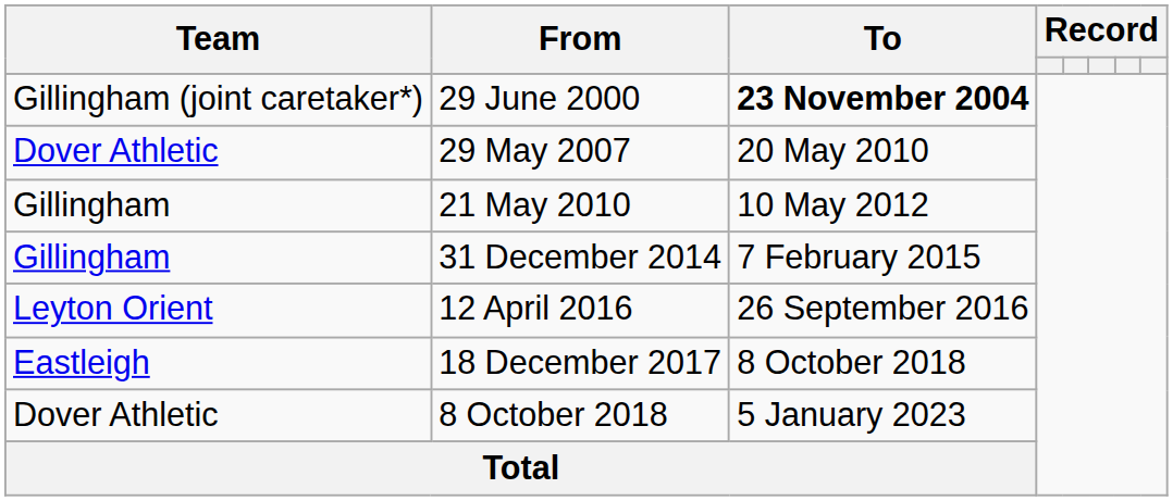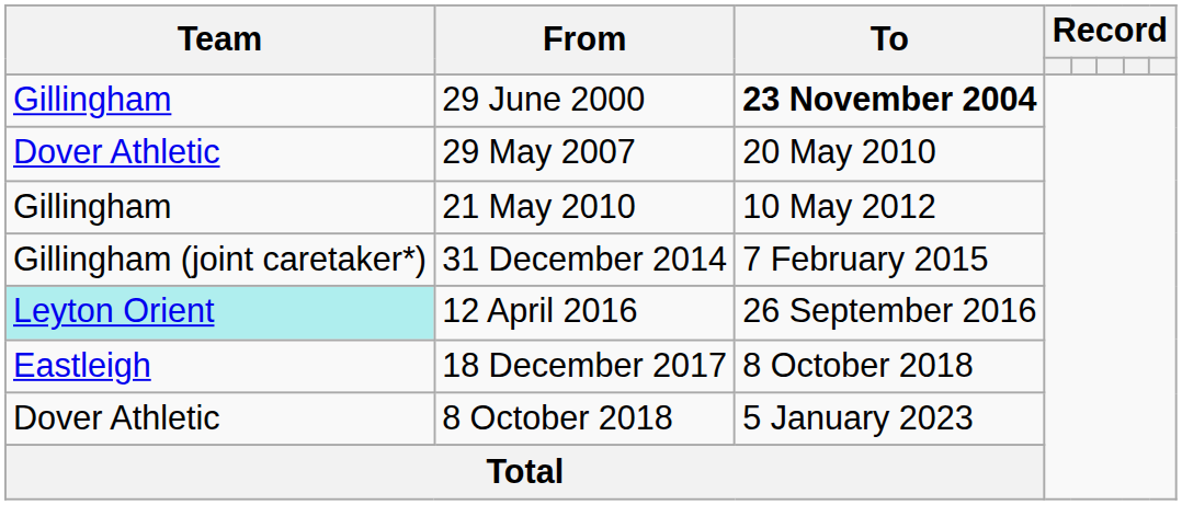29 June 2000 | Team: Gillingham (joint caretaker*) -> Gillingham
31 December 2014 | Team: Gillingham -> Gillingham (joint caretaker*)
12 April 2016 | Team: no background -> paleturquoise background
